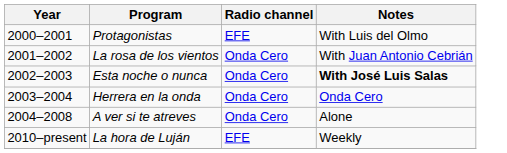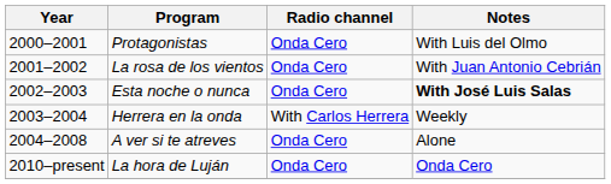Protagonistas | Radio channel: EFE -> Onda Cero
Herrera en la onda | Radio channel: Onda Cero -> With Carlos Herrera
Herrera en la onda | Notes: Onda Cero -> Weekly
La hora de Luján | Radio channel: EFE -> Onda Cero
La hora de Luján | Notes: Weekly -> Onda Cero
